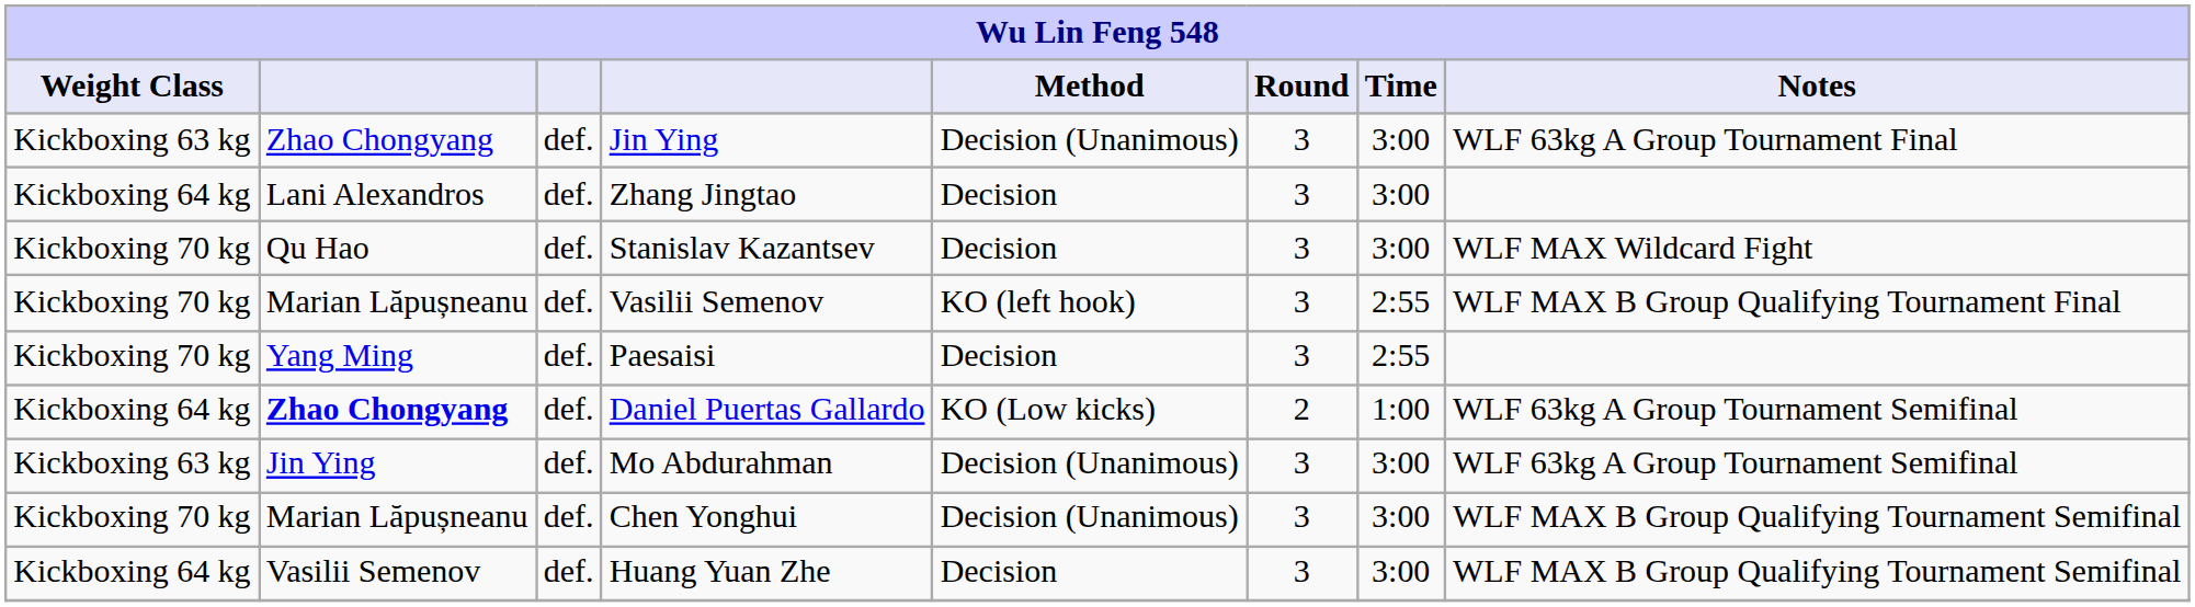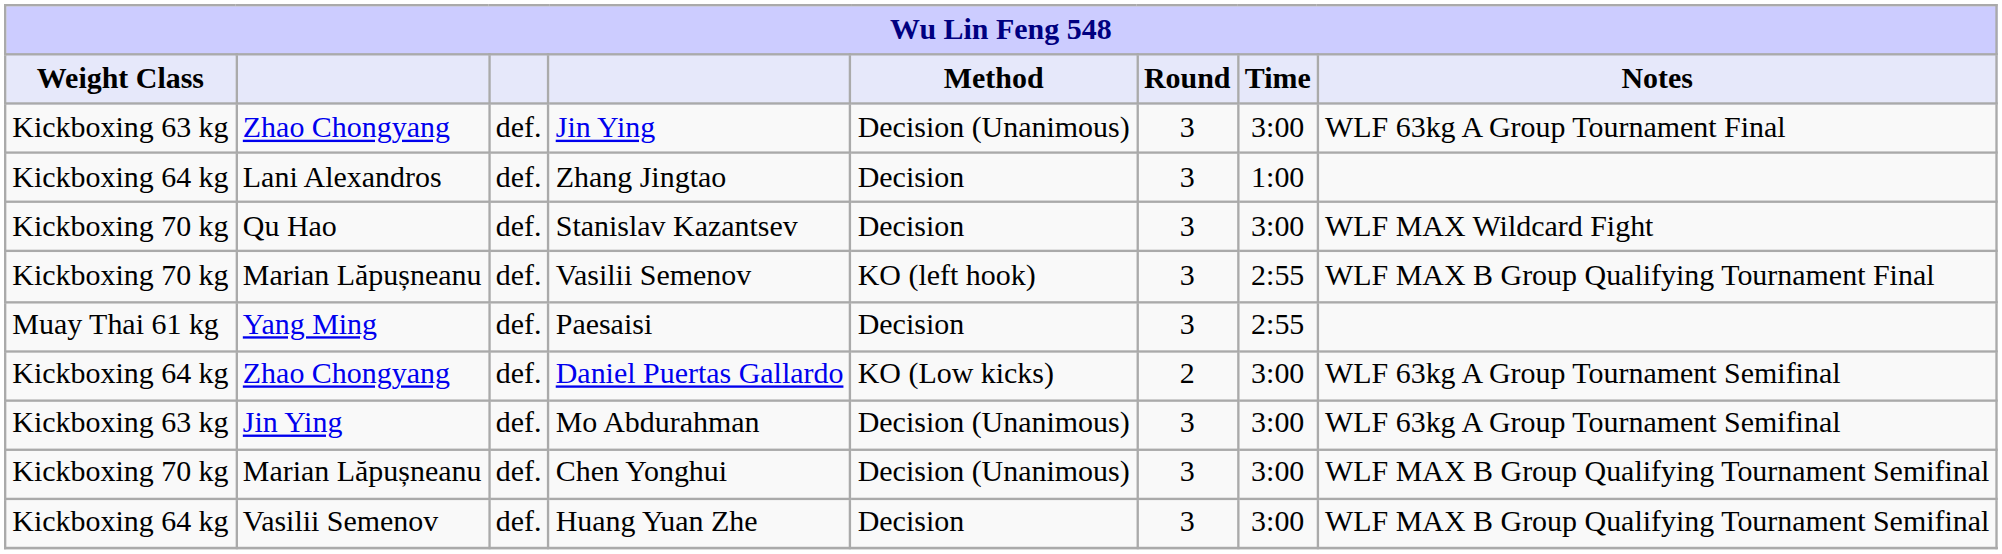Zhang Jingtao | Time: 3:00 -> 1:00
Paesaisi | Weight Class: Kickboxing 70 kg -> Muay Thai 61 kg
Daniel Puertas Gallardo | column 2: bold -> normal
Daniel Puertas Gallardo | Time: 1:00 -> 3:00
